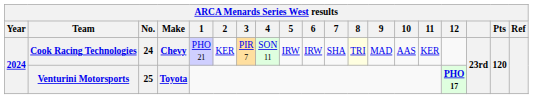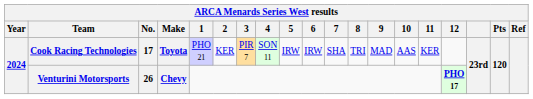Cook Racing Technologies | No.: 24 -> 17
Cook Racing Technologies | Make: Chevy -> Toyota
Cook Racing Technologies | 8: lightyellow background -> no background
Venturini Motorsports | No.: 25 -> 26
Venturini Motorsports | Make: Toyota -> Chevy
